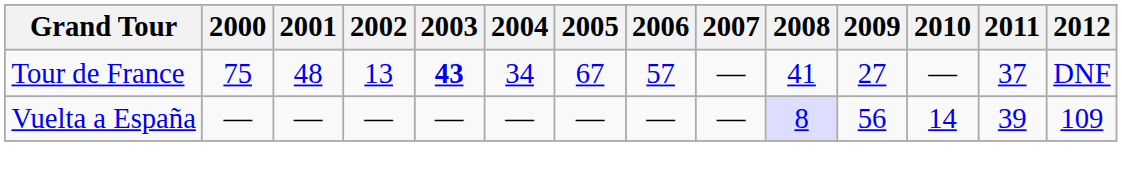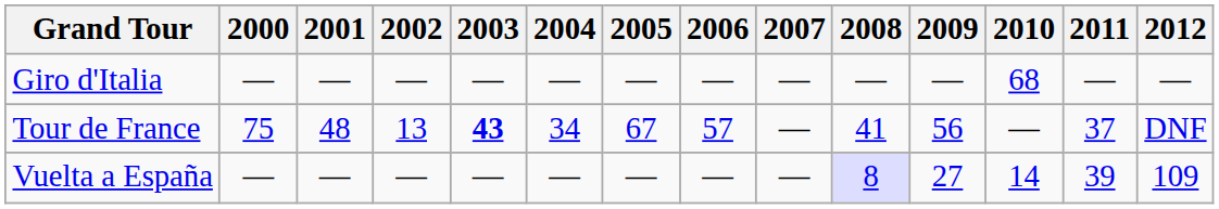+ row: Giro d'Italia | — | — | — | — | — | — | — | — | — | — | 68 | — | —
Tour de France | 2009: 27 -> 56
Vuelta a España | 2009: 56 -> 27
